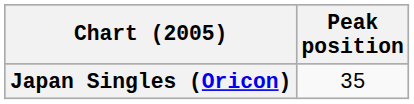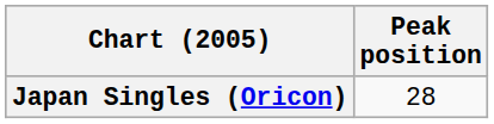Japan Singles (Oricon) | Peak position: 35 -> 28
